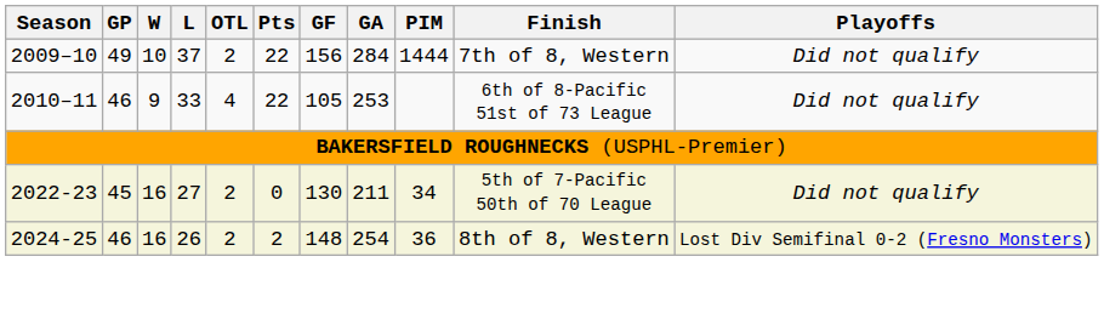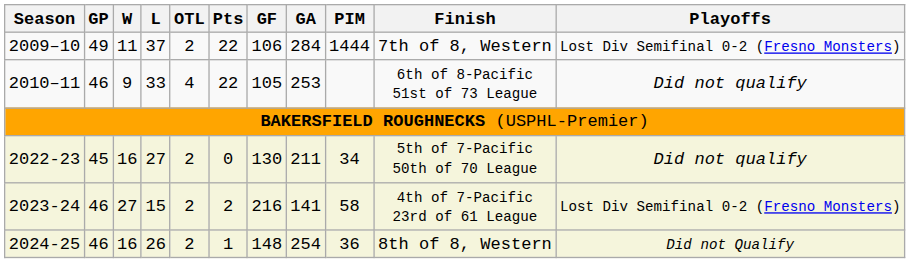2009–10 | W: 10 -> 11
2009–10 | GF: 156 -> 106
2009–10 | Playoffs: Did not qualify -> Lost Div Semifinal 0-2 (Fresno Monsters)
+ row: 2023-24 | 46 | 27 | 15 | 2 | 2 | 216 | 141 | 58 | 4th of 7-Pacific 23rd of 61 League | Lost Div Semifinal 0-2 (Fresno Monsters)
2024-25 | Pts: 2 -> 1
2024-25 | Playoffs: Lost Div Semifinal 0-2 (Fresno Monsters) -> Did not Qualify
